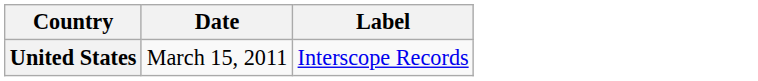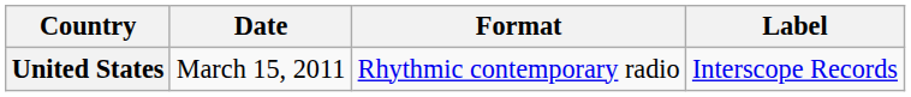+ column: Format | Rhythmic contemporary radio
